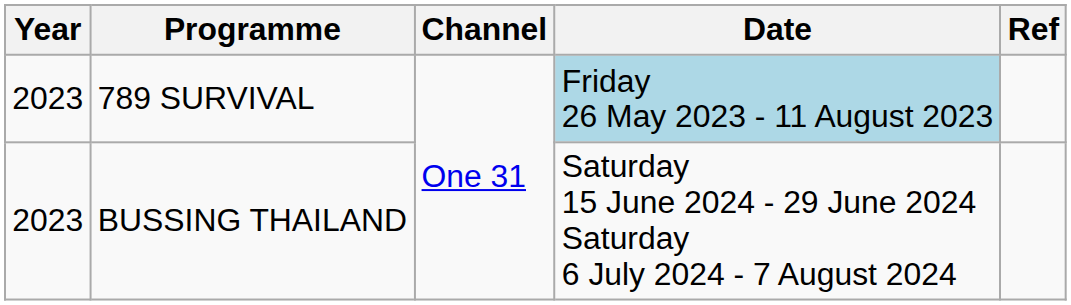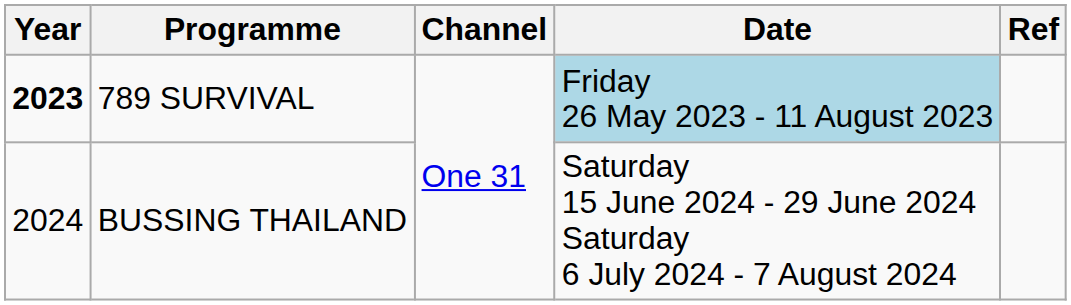789 SURVIVAL | Year: normal -> bold
BUSSING THAILAND | Year: 2023 -> 2024
